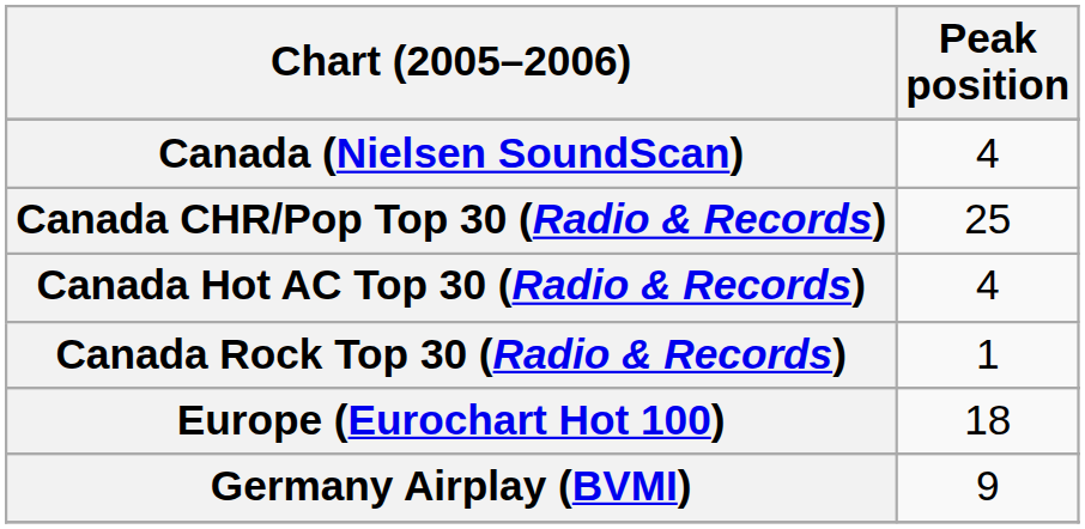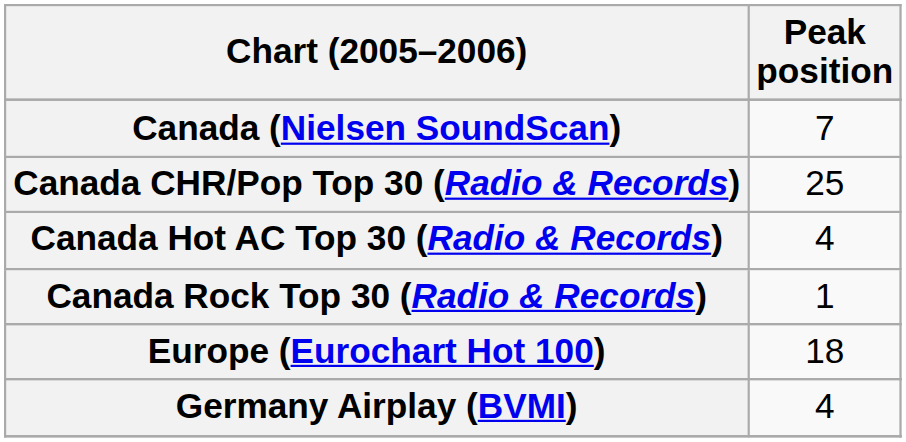Canada (Nielsen SoundScan) | Peak position: 4 -> 7
Germany Airplay (BVMI) | Peak position: 9 -> 4
